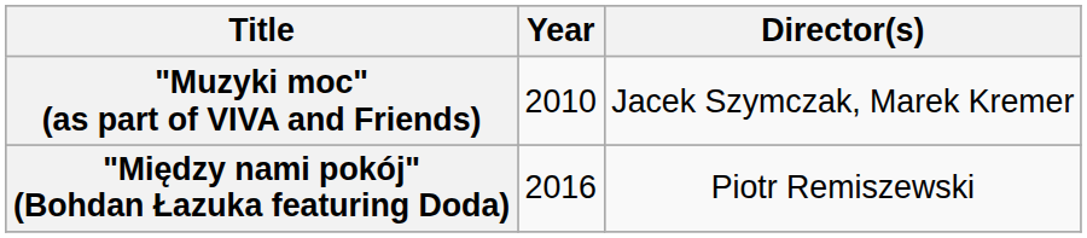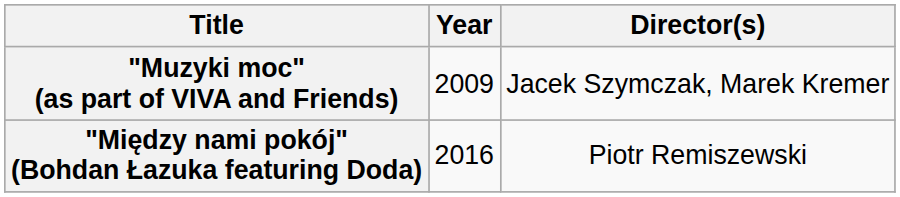"Muzyki moc" (as part of VIVA and Friends) | Year: 2010 -> 2009
